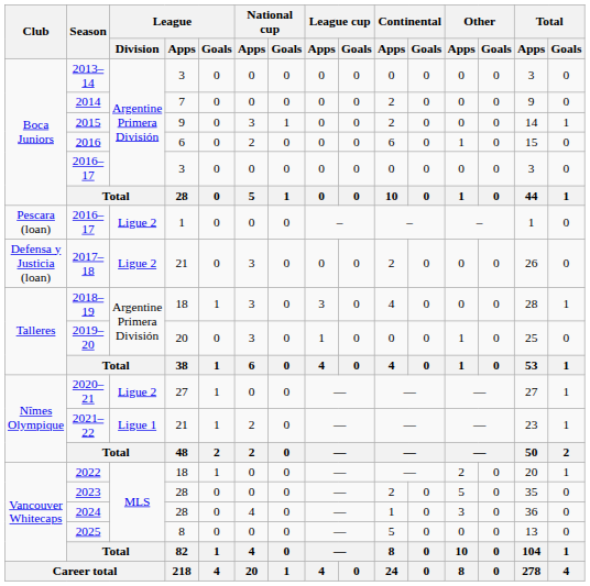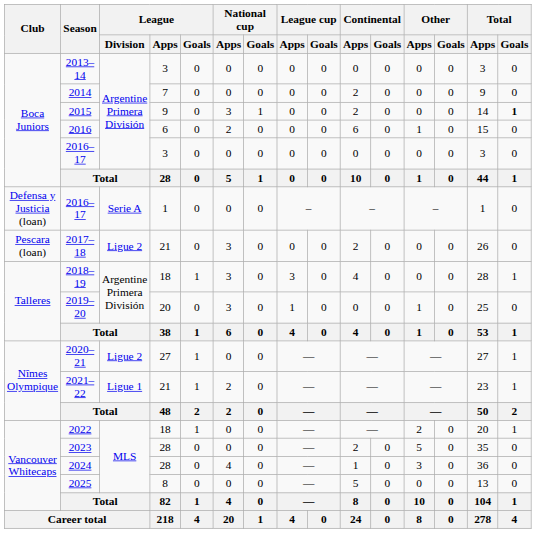2015 | Total / Goals: normal -> bold
2016–17 / 1 | Club: Pescara (loan) -> Defensa y Justicia (loan)
2016–17 / 1 | League / Division: Ligue 2 -> Serie A
2017–18 | Club: Defensa y Justicia (loan) -> Pescara (loan)
